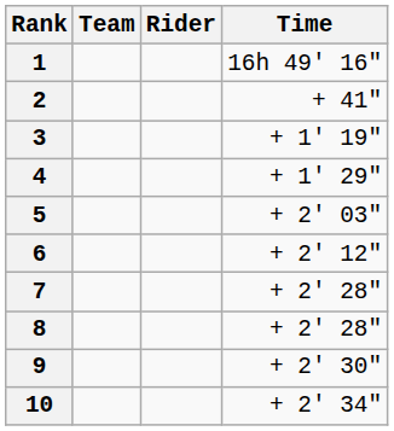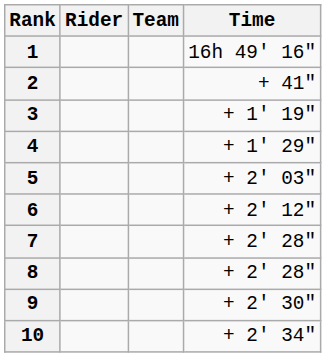columns swapped: Rider <-> Team
